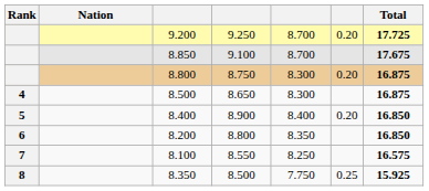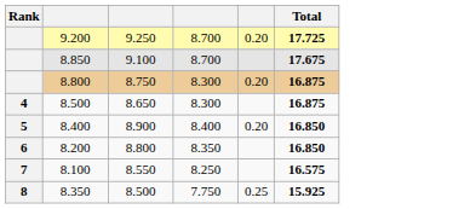- column: Nation
